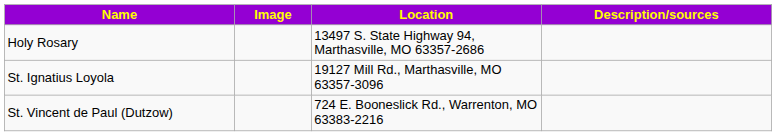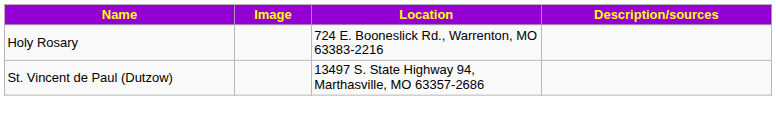Holy Rosary | Location: 13497 S. State Highway 94, Marthasville, MO 63357-2686 -> 724 E. Booneslick Rd., Warrenton, MO 63383-2216
- row: St. Ignatius Loyola | 19127 Mill Rd., Marthasville, MO 63357-3096
St. Vincent de Paul (Dutzow) | Location: 724 E. Booneslick Rd., Warrenton, MO 63383-2216 -> 13497 S. State Highway 94, Marthasville, MO 63357-2686
